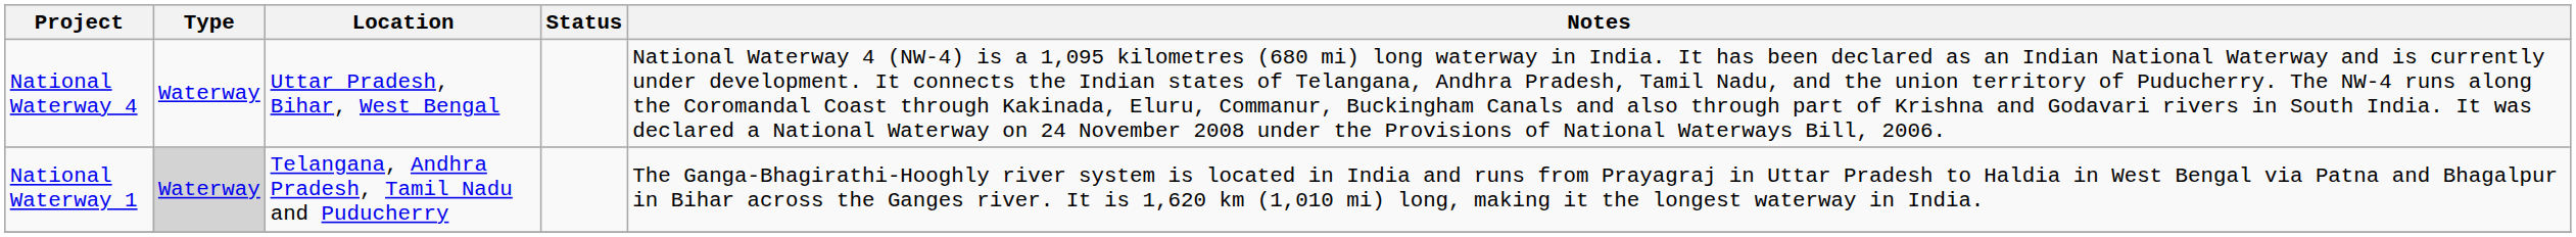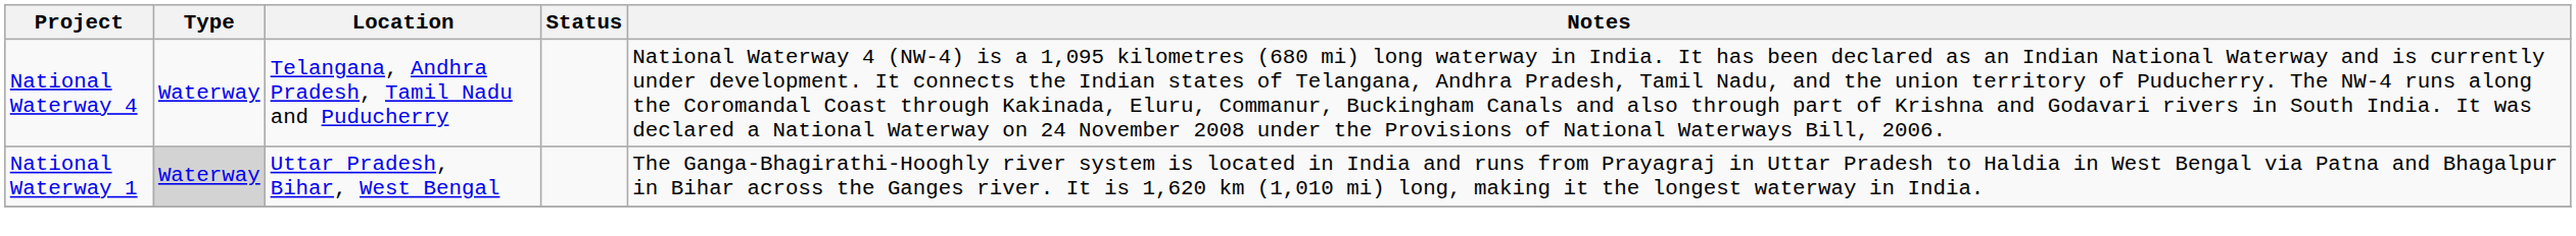National Waterway 4 | Location: Uttar Pradesh, Bihar, West Bengal -> Telangana, Andhra Pradesh, Tamil Nadu and Puducherry
National Waterway 1 | Location: Telangana, Andhra Pradesh, Tamil Nadu and Puducherry -> Uttar Pradesh, Bihar, West Bengal
